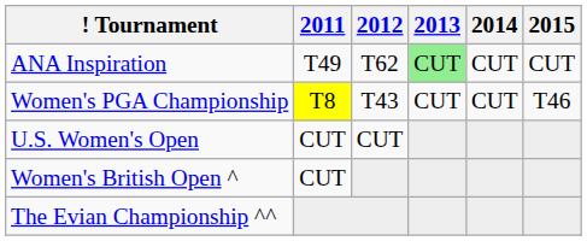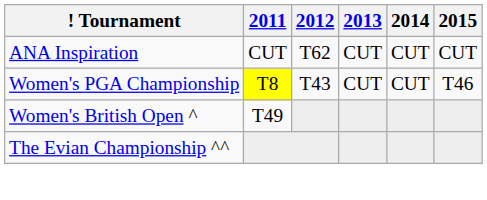ANA Inspiration | 2011: T49 -> CUT
ANA Inspiration | 2013: lightgreen background -> no background
- row: U.S. Women's Open | CUT | CUT
Women's British Open ^ | 2011: CUT -> T49
